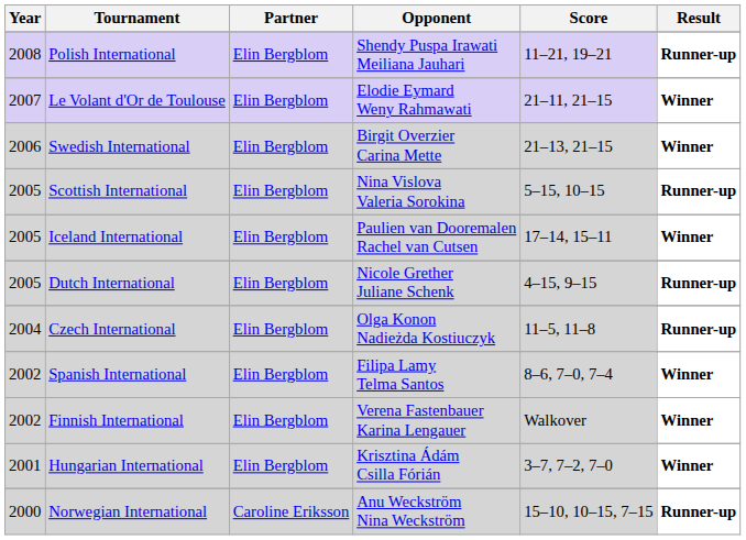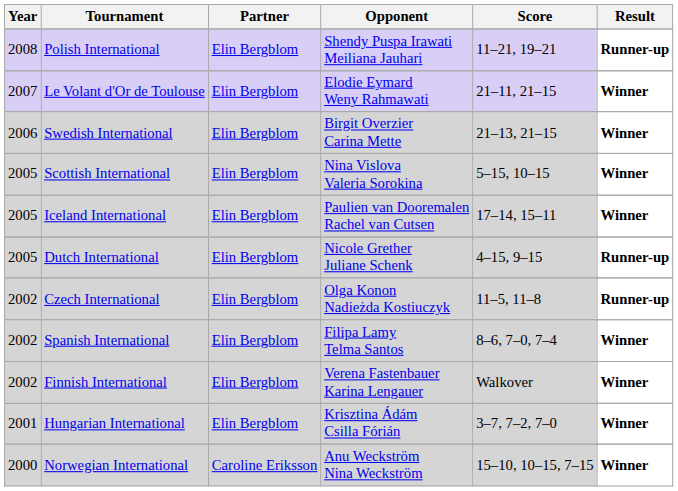Scottish International | Result: Runner-up -> Winner
Czech International | Year: 2004 -> 2002
Norwegian International | Result: Runner-up -> Winner
